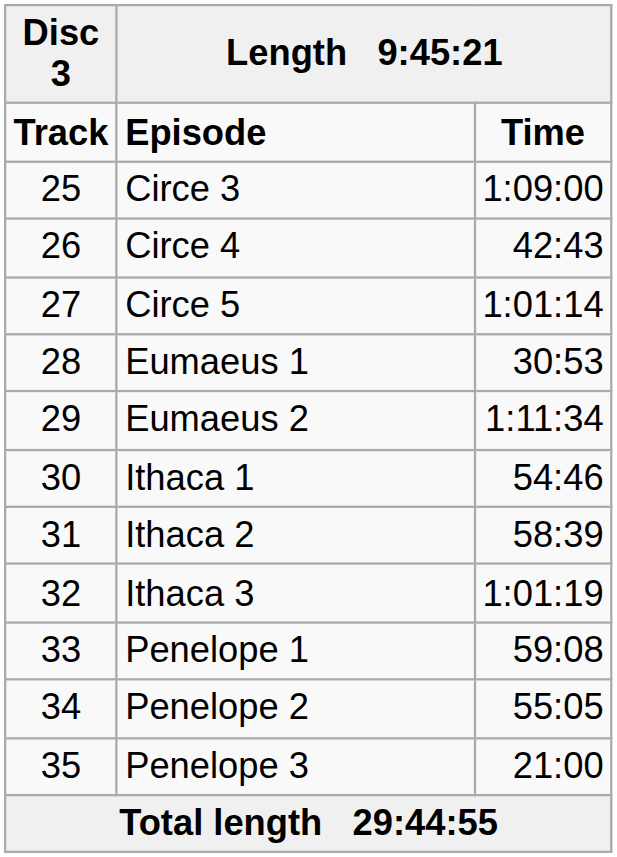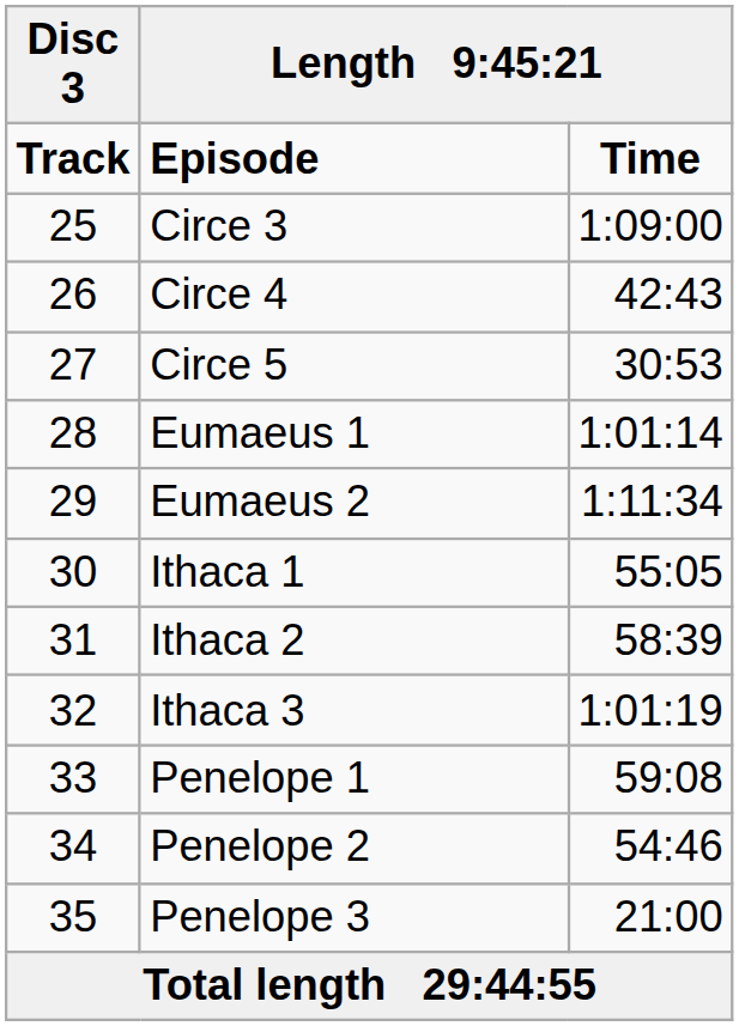Circe 5 | column 3: 1:01:14 -> 30:53
Eumaeus 1 | column 3: 30:53 -> 1:01:14
Ithaca 1 | column 3: 54:46 -> 55:05
Penelope 2 | column 3: 55:05 -> 54:46
